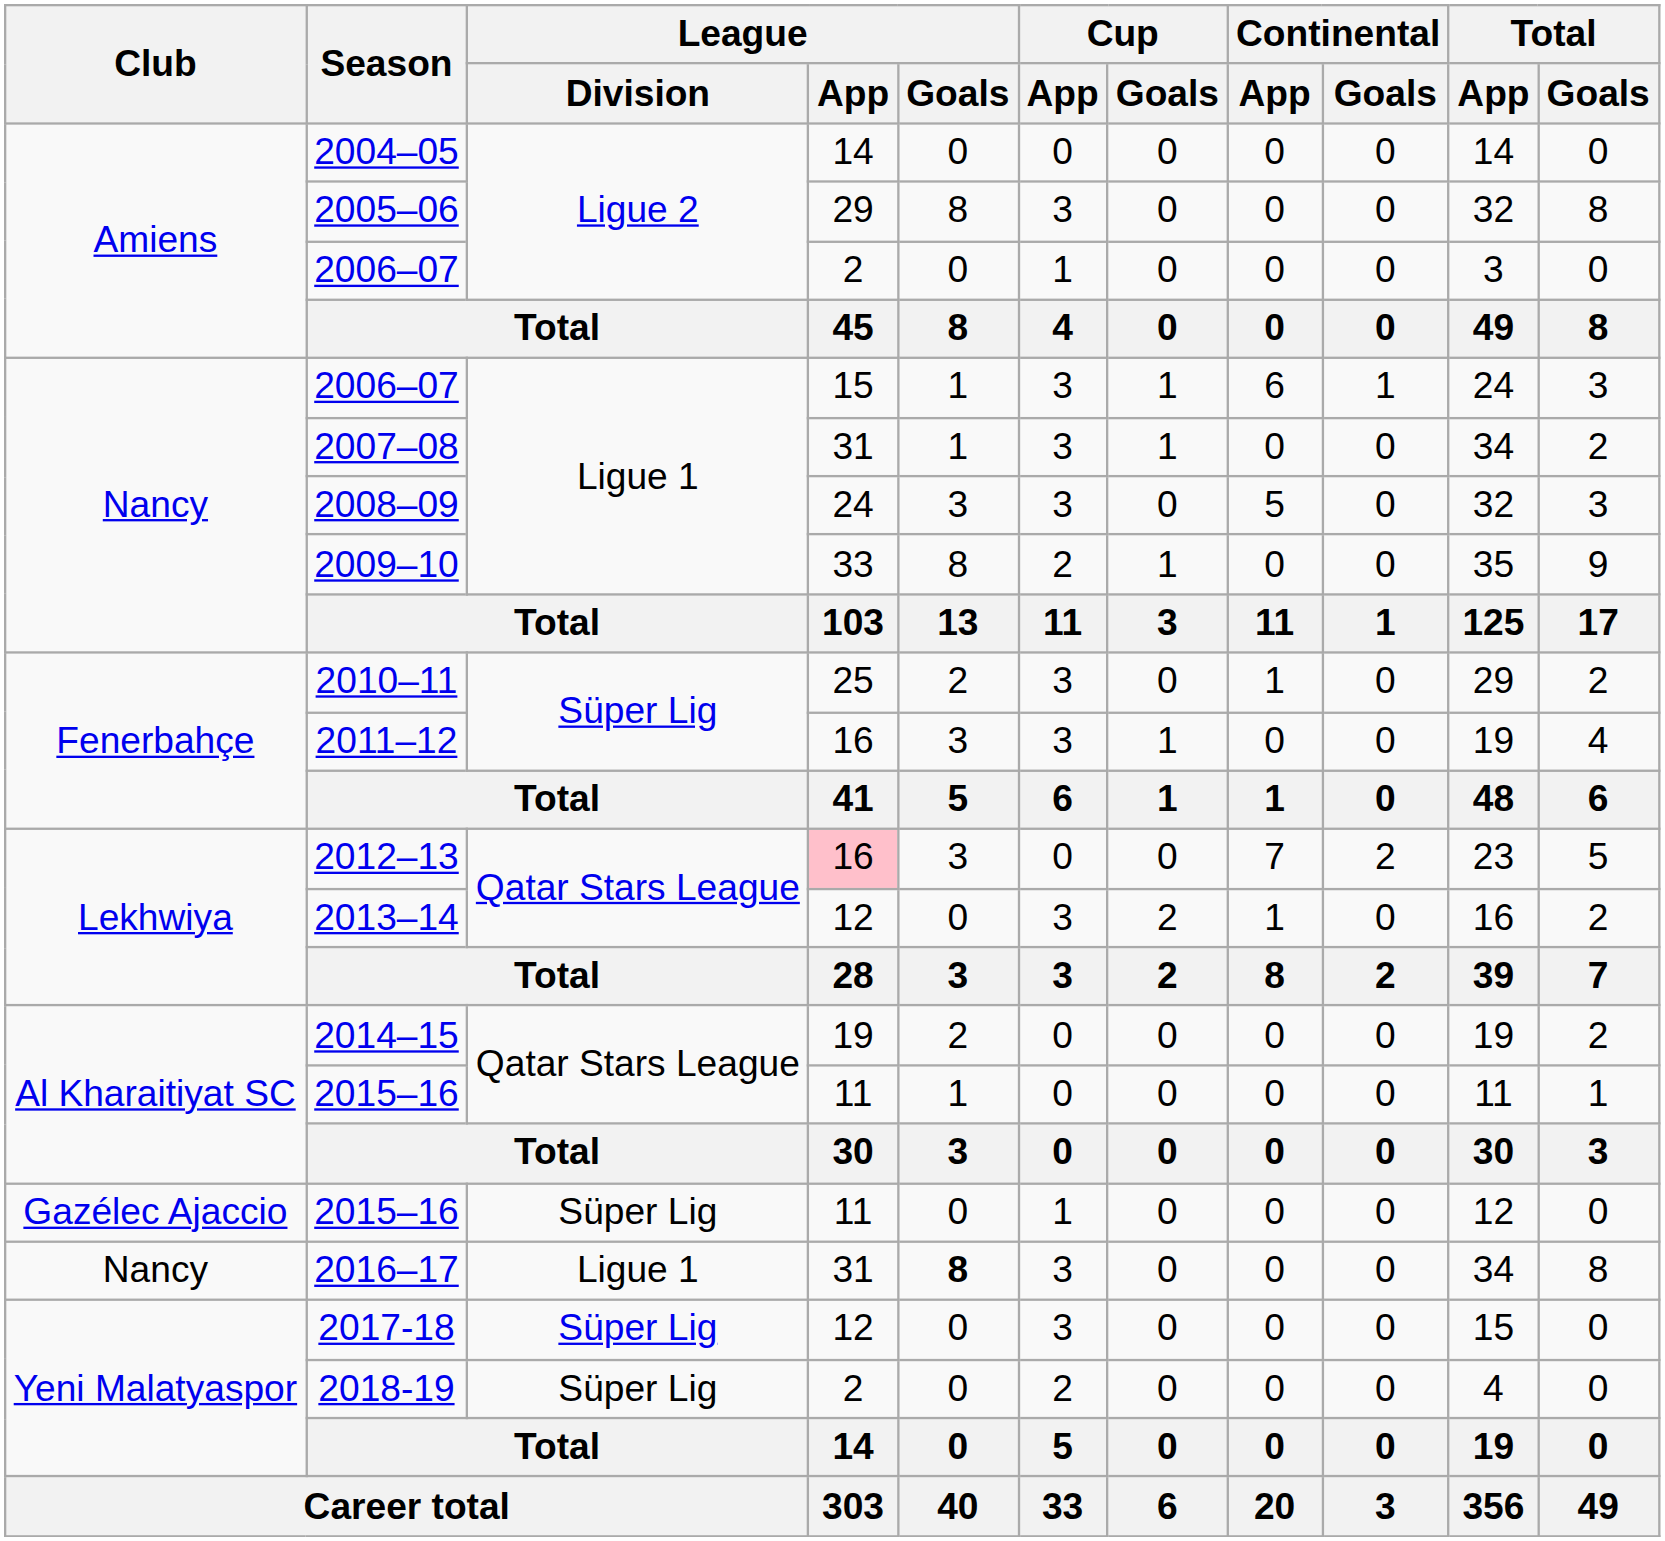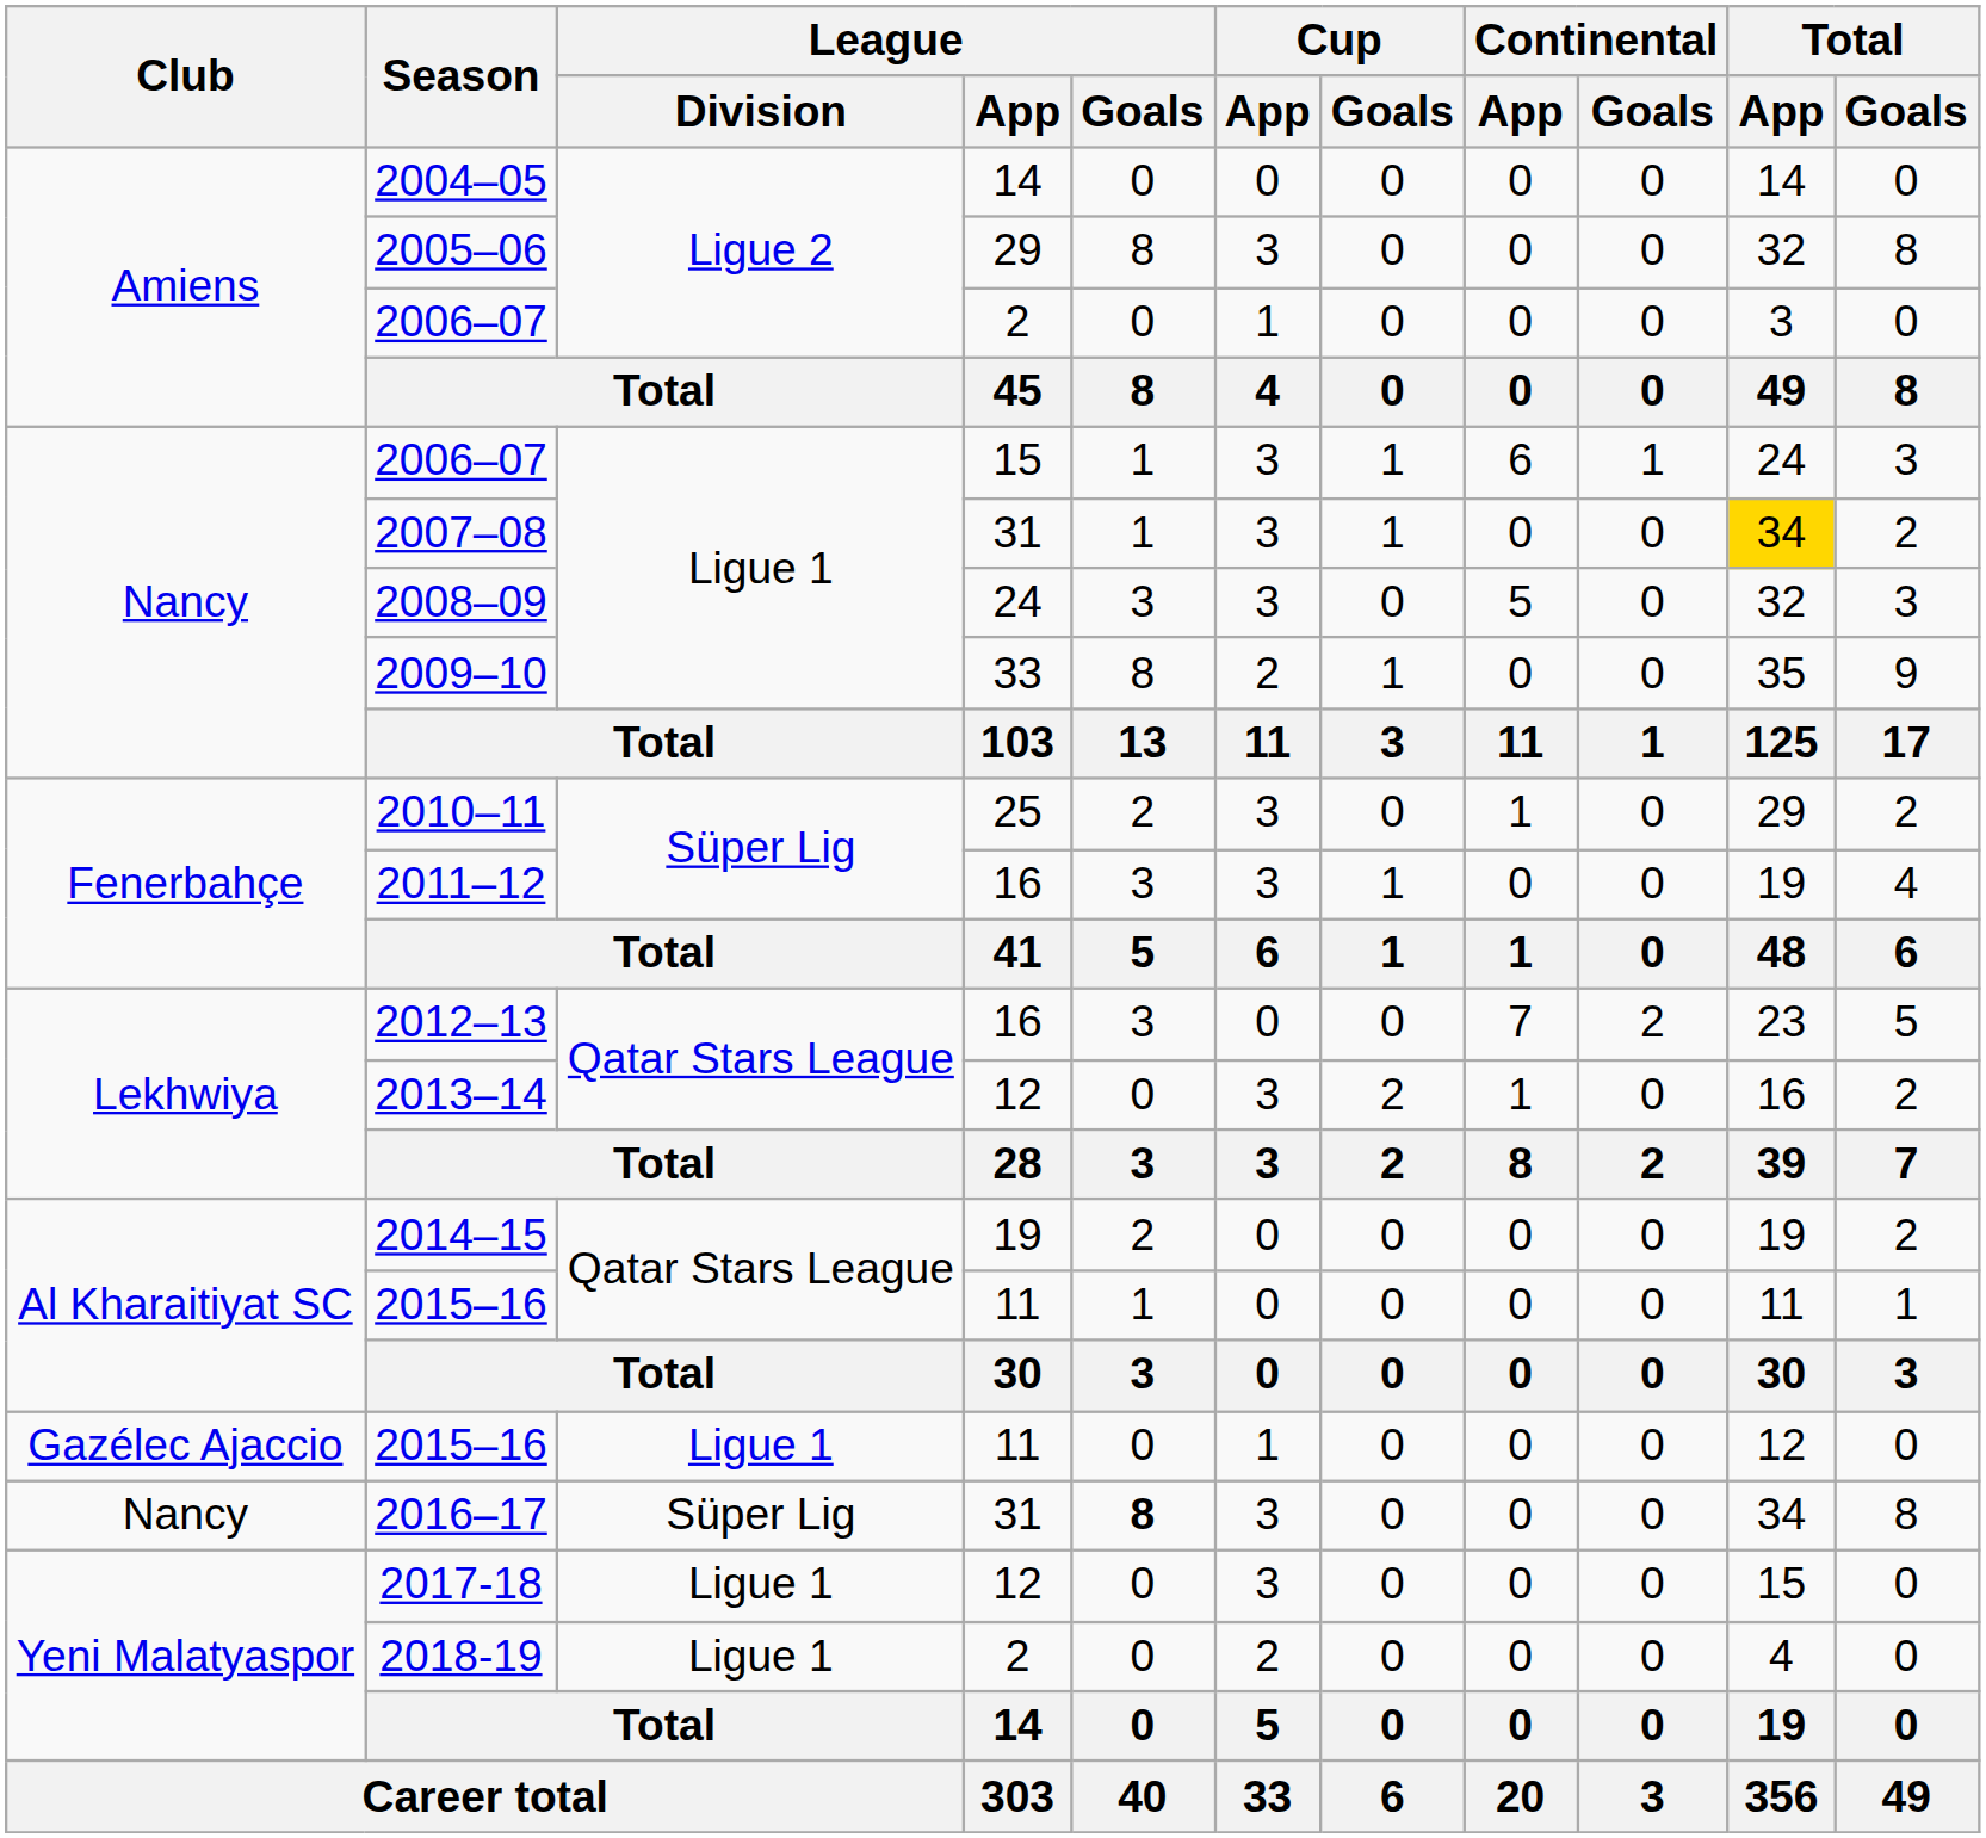2007–08 | Total / App: no background -> gold background
2012–13 | League / App: pink background -> no background
Gazélec Ajaccio / 2015–16 | League / Division: Süper Lig -> Ligue 1
2016–17 | League / Division: Ligue 1 -> Süper Lig
2017-18 | League / Division: Süper Lig -> Ligue 1
2018-19 | League / Division: Süper Lig -> Ligue 1
